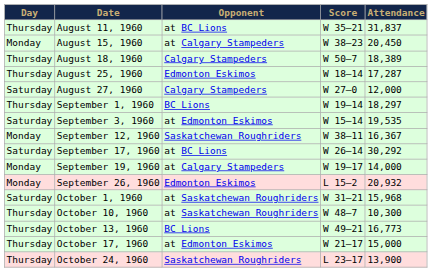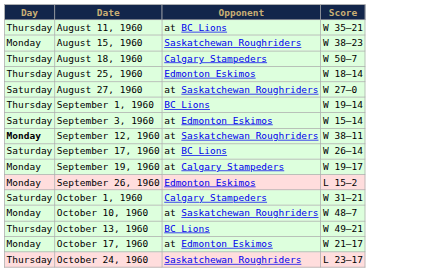- column: Attendance | 31,837 | 20,450 | 18,389 | 17,287 | 12,000 | 18,297 | 19,535 | 16,367 | 30,292 | 14,000 | 20,932 | 15,968 | 10,300 | 16,773 | 15,000 | 13,900
August 15, 1960 | Opponent: at Calgary Stampeders -> Saskatchewan Roughriders
August 27, 1960 | Opponent: Calgary Stampeders -> at Saskatchewan Roughriders
September 12, 1960 | Day: normal -> bold
September 12, 1960 | Opponent: Saskatchewan Roughriders -> at Saskatchewan Roughriders
October 1, 1960 | Opponent: at Saskatchewan Roughriders -> Calgary Stampeders
October 10, 1960 | Day: Thursday -> Monday
October 17, 1960 | Day: Thursday -> Monday
